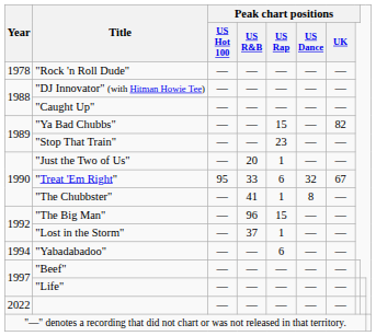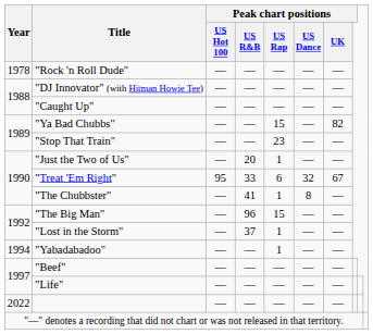"Yabadabadoo" | Peak chart positions / US Rap: 6 -> 1
